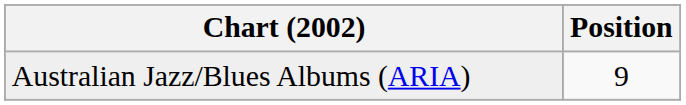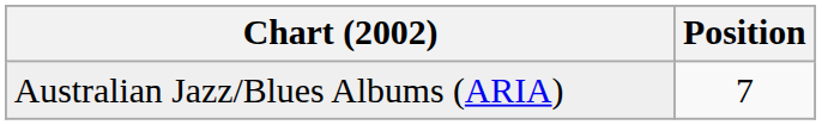Australian Jazz/Blues Albums (ARIA) | Position: 9 -> 7
